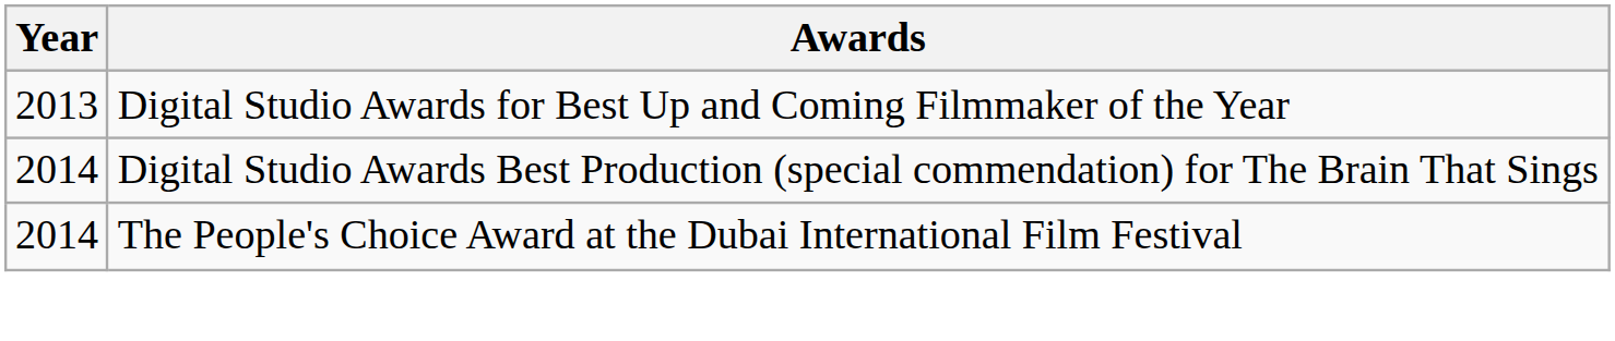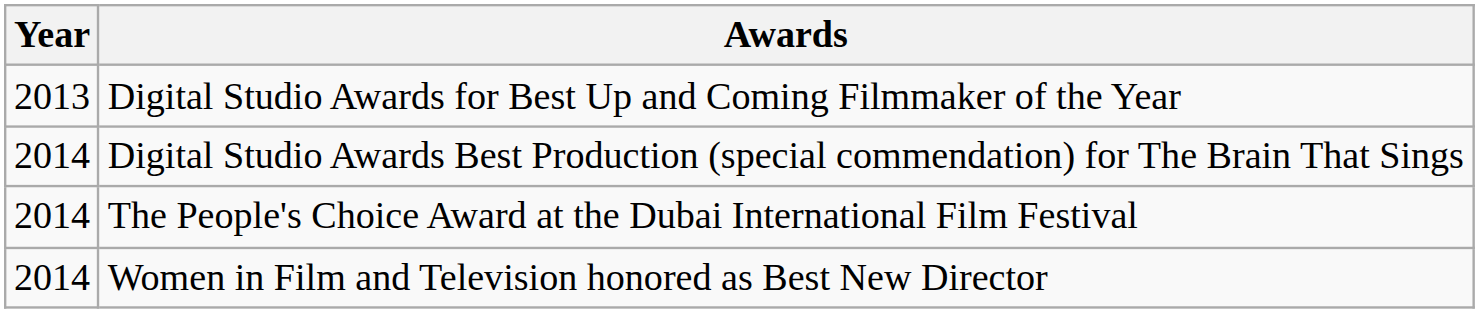+ row: 2014 | Women in Film and Television honored as Best New Director
